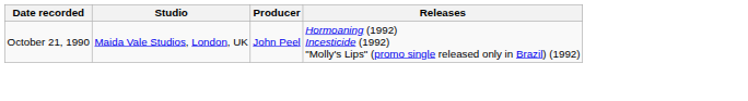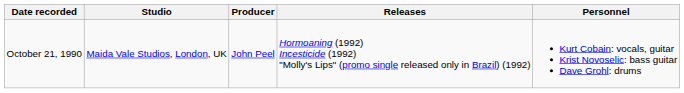+ column: Personnel | Kurt Cobain: vocals, guitar Krist Novoselic: bass guitar Dave Grohl: drums
